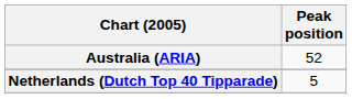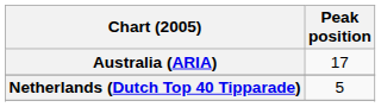Australia (ARIA) | Peak position: 52 -> 17
